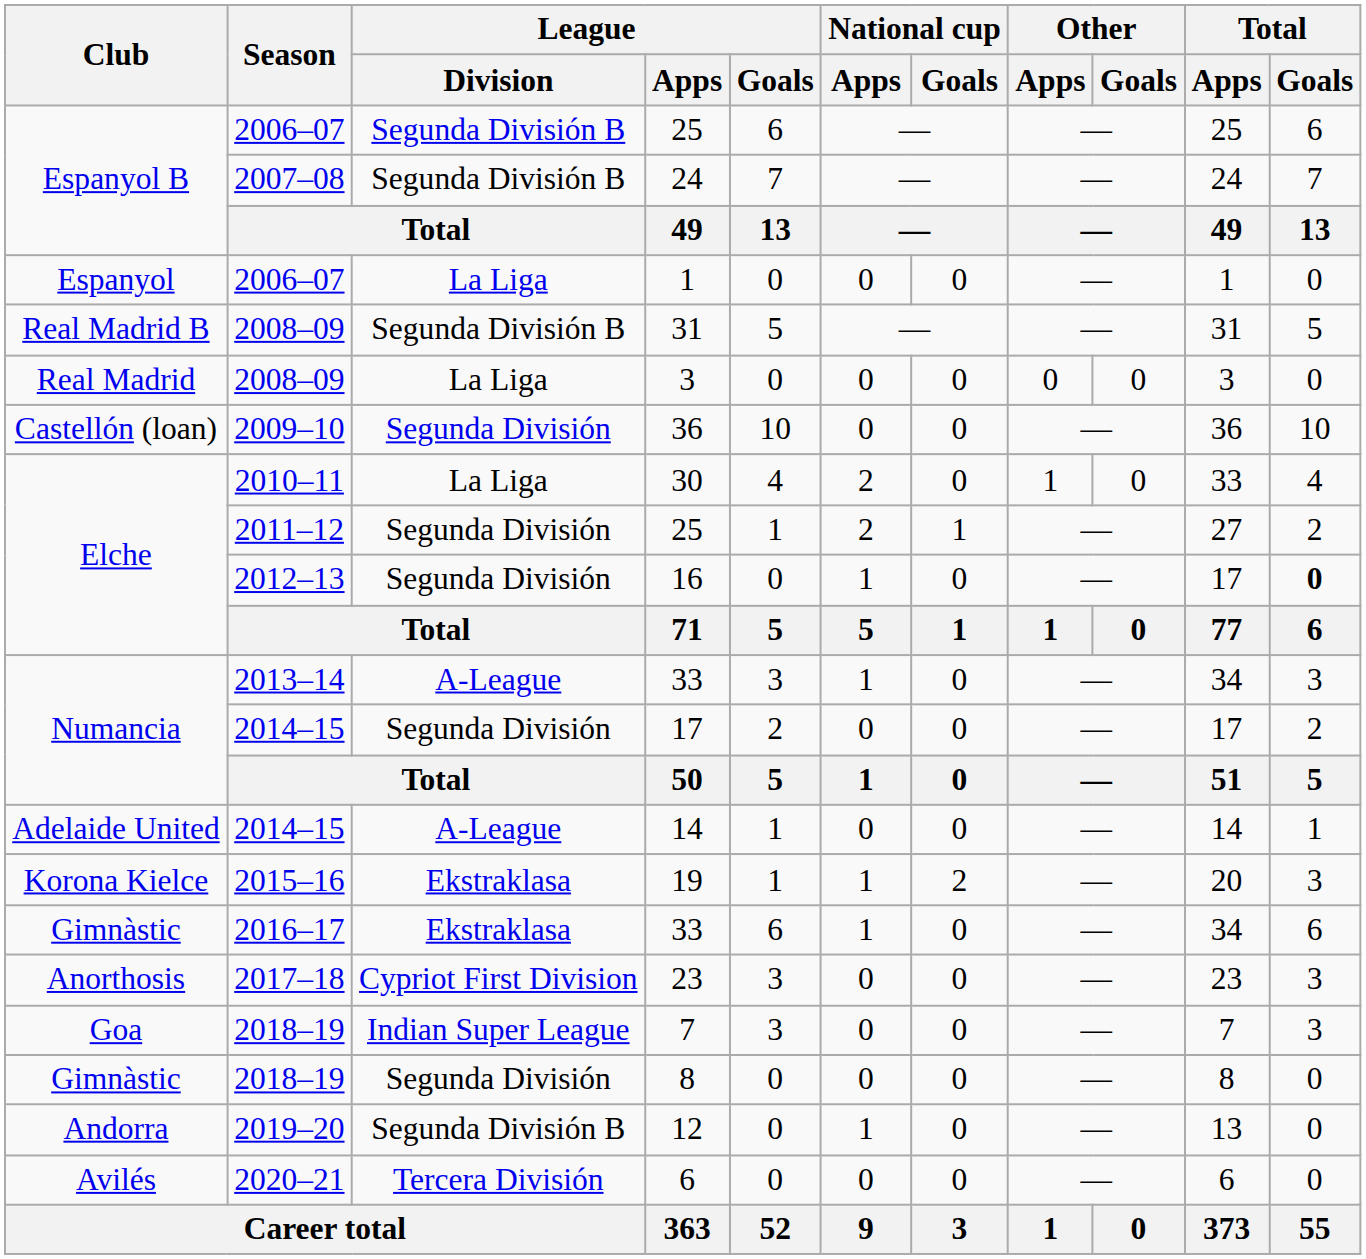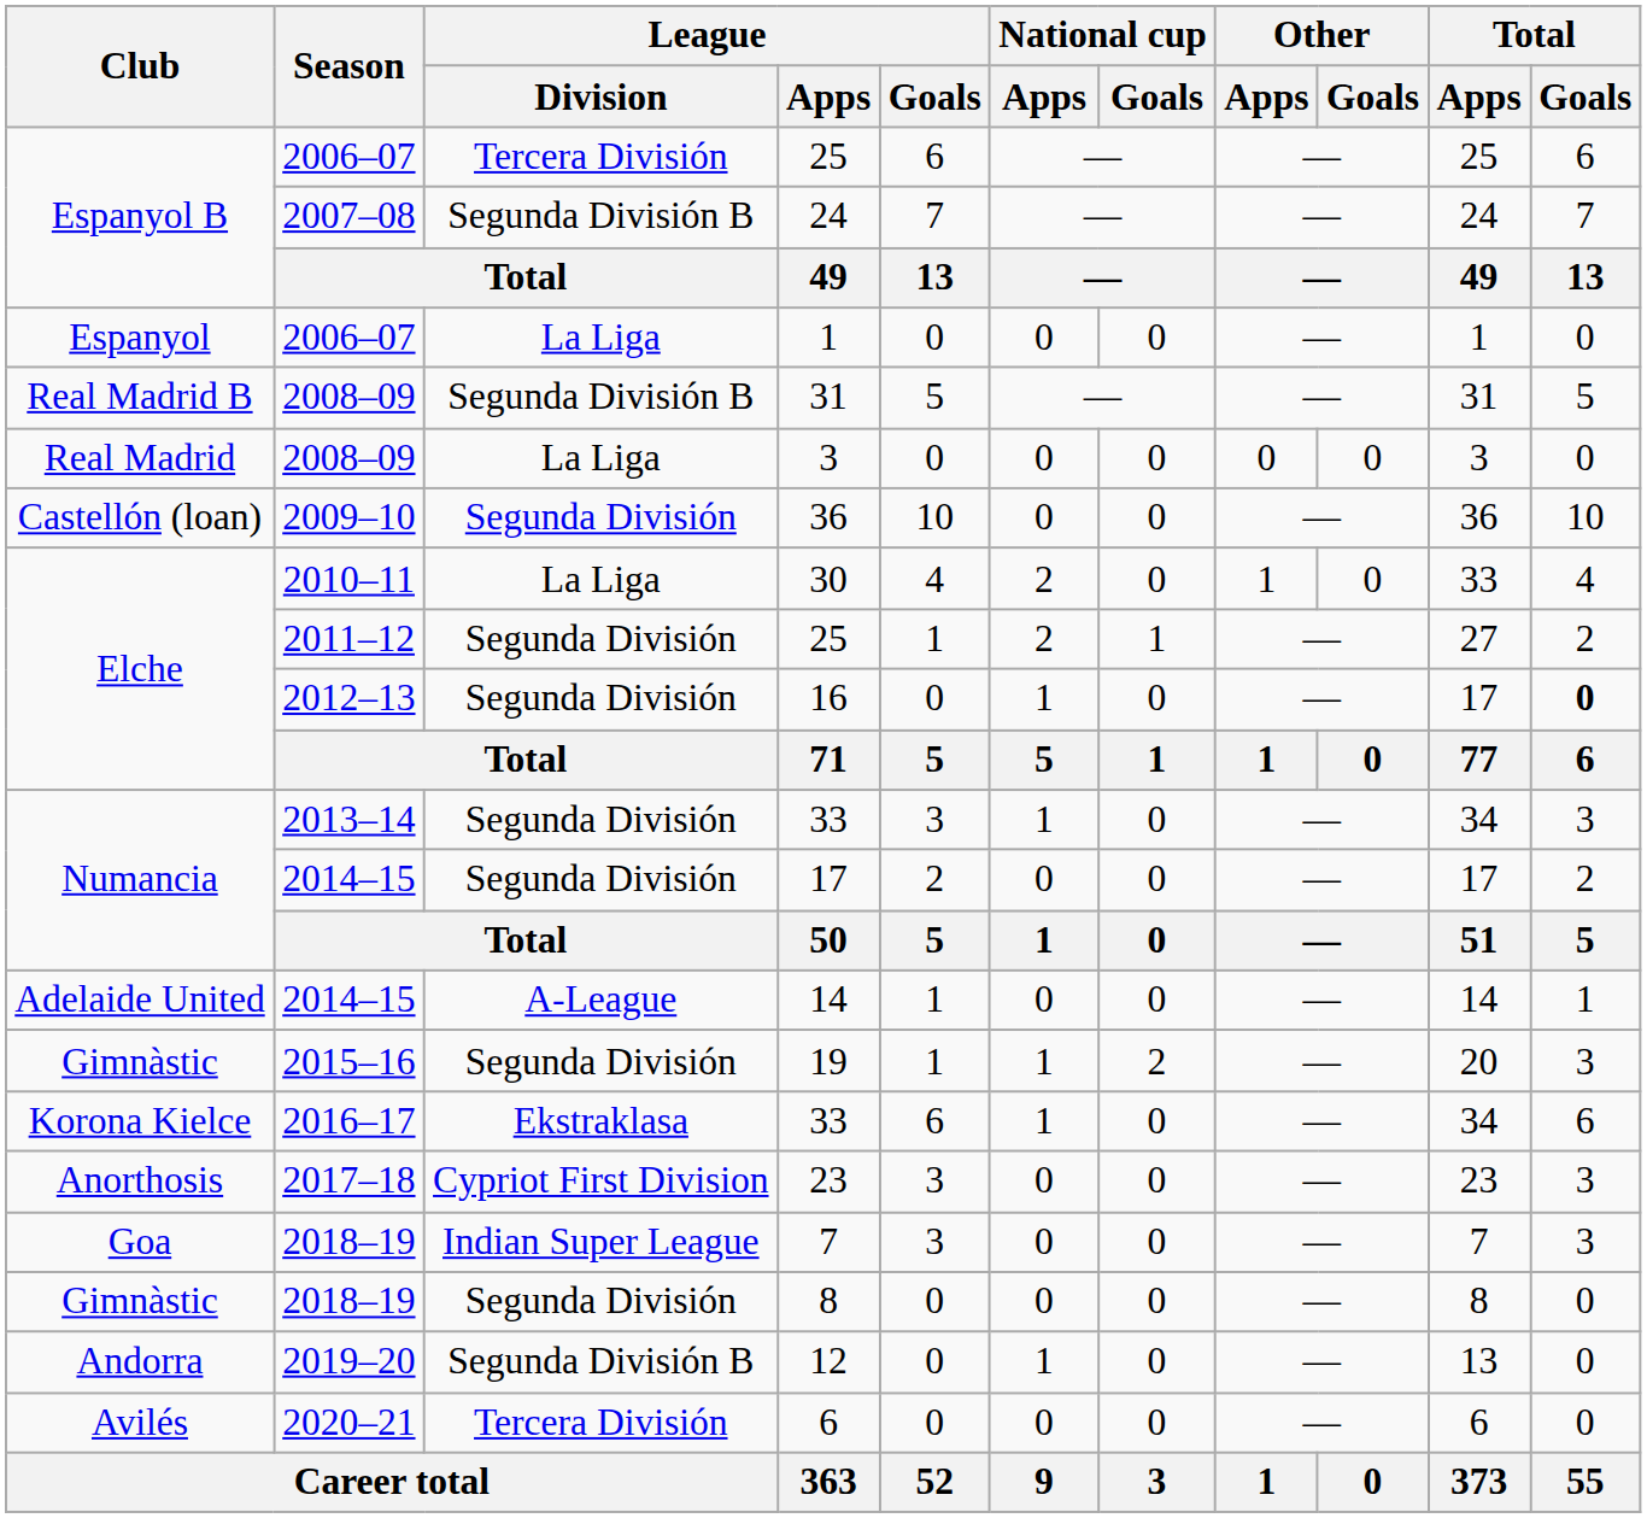2006–07 / 25 | League / Division: Segunda División B -> Tercera División
2013–14 / 33 | League / Division: A-League -> Segunda División
19 | Club: Korona Kielce -> Gimnàstic
19 | League / Division: Ekstraklasa -> Segunda División
2016–17 / 33 | Club: Gimnàstic -> Korona Kielce
